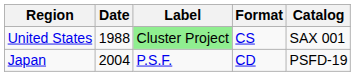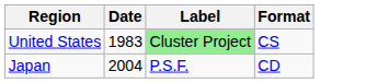- column: Catalog | SAX 001 | PSFD-19
United States | Date: 1988 -> 1983
